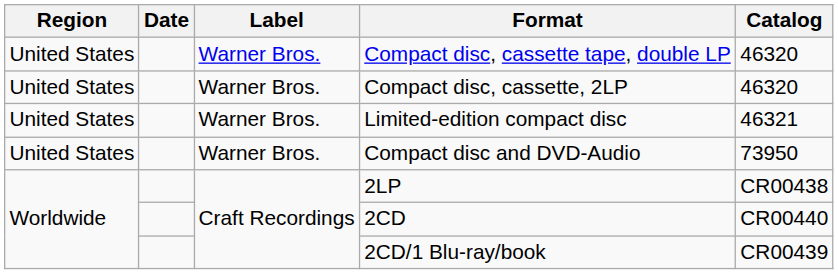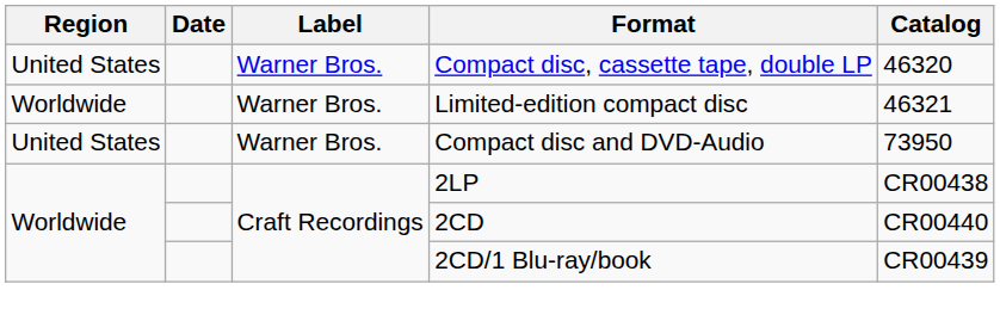- row: United States | Warner Bros. | Compact disc, cassette, 2LP | 46320
Limited-edition compact disc | Region: United States -> Worldwide
